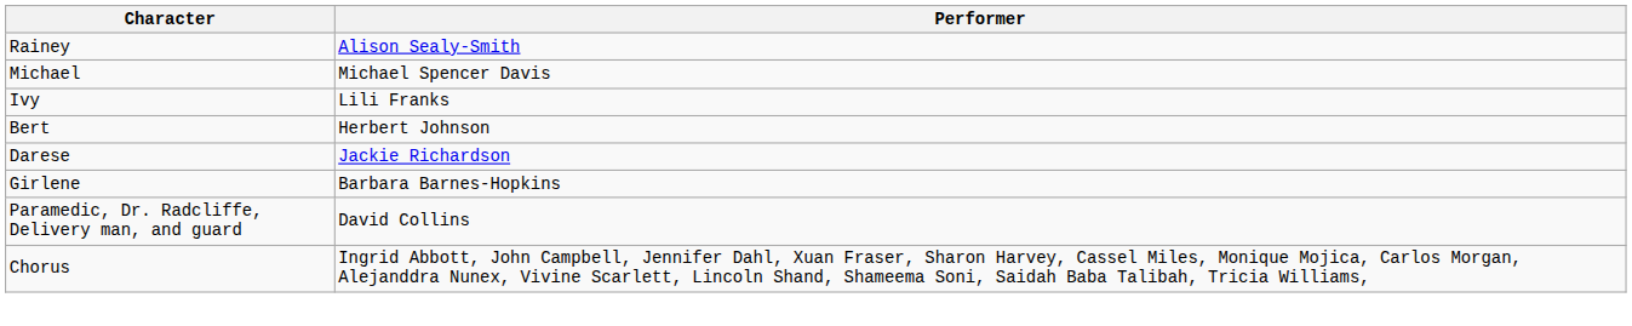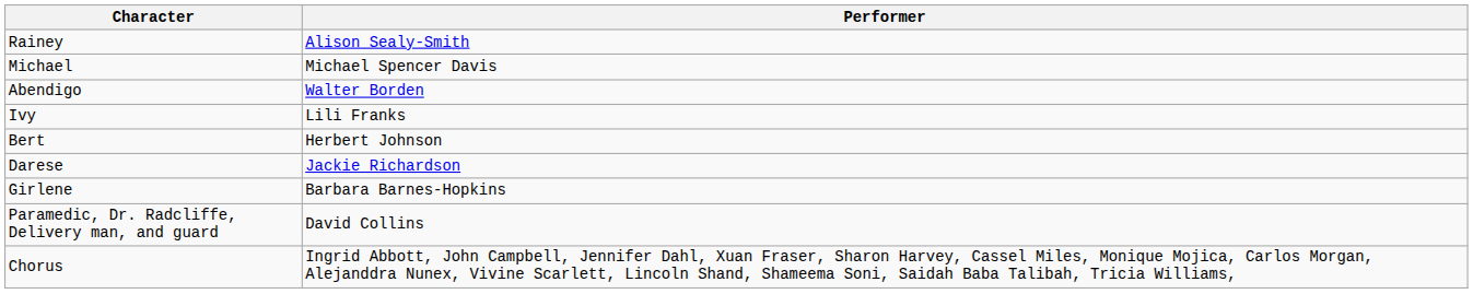+ row: Abendigo | Walter Borden
